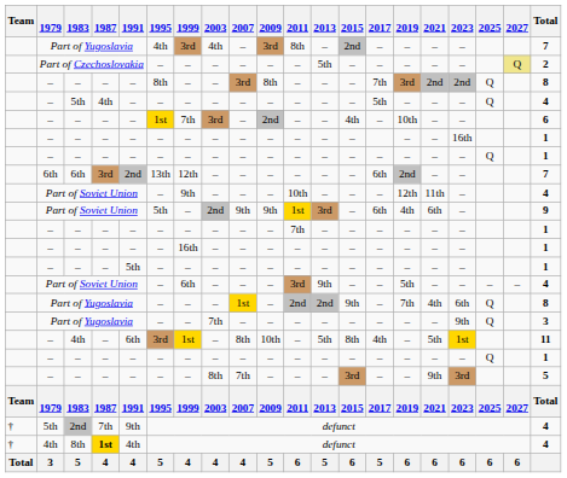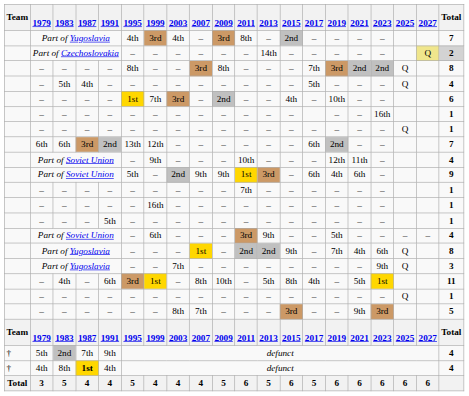Part of Czechoslovakia | 2013: 5th -> 14th
Part of Czechoslovakia | Total: no background -> lightgrey background
